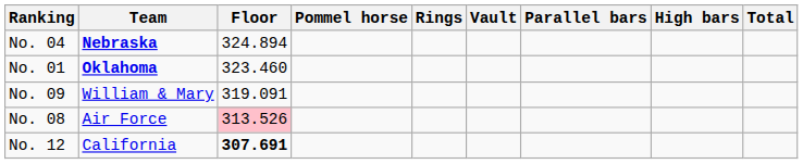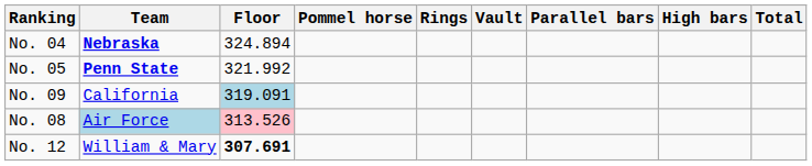- row: No. 01 | Oklahoma | 323.460
+ row: No. 05 | Penn State | 321.992
No. 09 | Team: William & Mary -> California
No. 09 | Floor: no background -> lightblue background
No. 08 | Team: no background -> lightblue background
No. 12 | Team: California -> William & Mary
